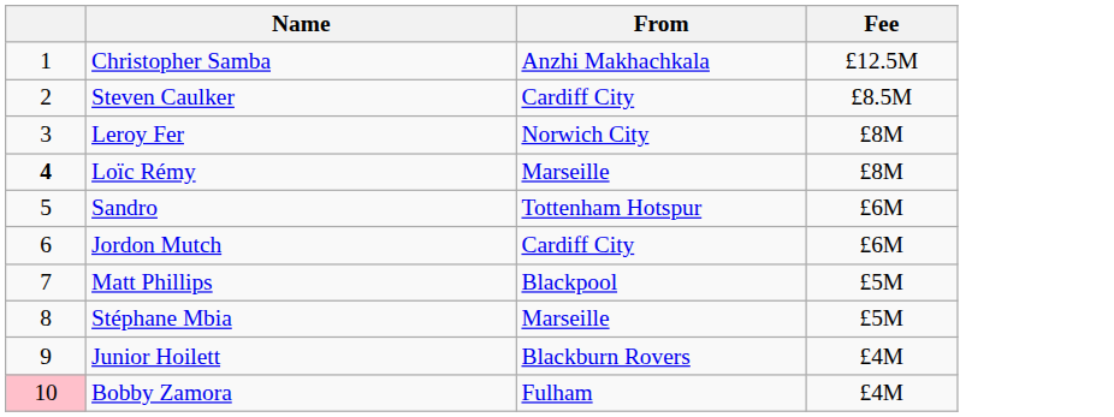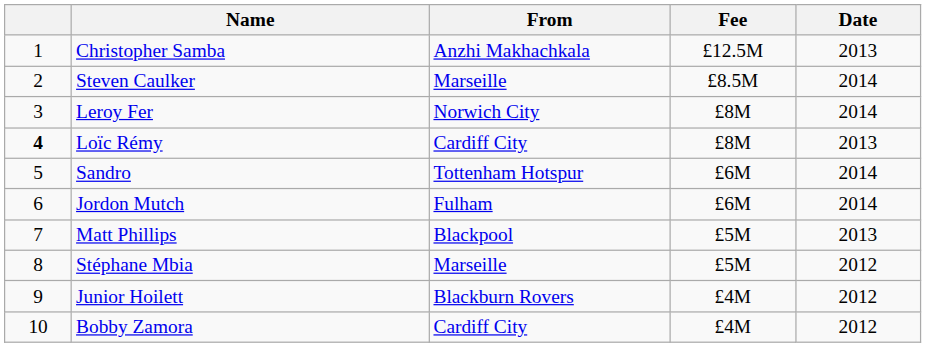+ column: Date | 2013 | 2014 | 2014 | 2013 | 2014 | 2014 | 2013 | 2012 | 2012 | 2012
Steven Caulker | From: Cardiff City -> Marseille
Loïc Rémy | From: Marseille -> Cardiff City
Jordon Mutch | From: Cardiff City -> Fulham
Bobby Zamora | column 1: pink background -> no background
Bobby Zamora | From: Fulham -> Cardiff City
